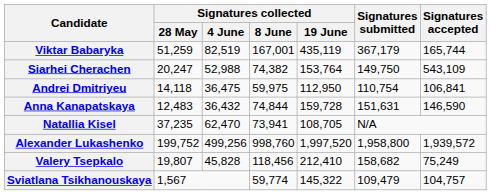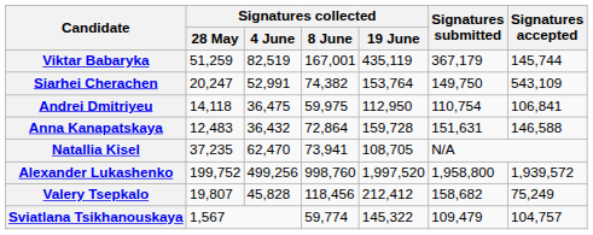Viktar Babaryka | Signatures accepted: 165,744 -> 145,744
Siarhei Cherachen | Signatures collected / 4 June: 52,988 -> 52,991
Anna Kanapatskaya | Signatures collected / 8 June: 74,844 -> 72,864
Anna Kanapatskaya | Signatures accepted: 146,590 -> 146,588
Valery Tsepkalo | Signatures collected / 19 June: 212,410 -> 212,412
